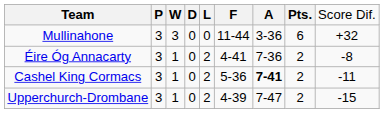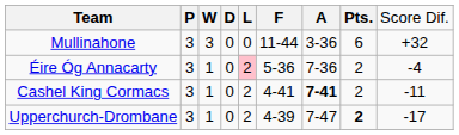Éire Óg Annacarty | column 5: no background -> pink background
Éire Óg Annacarty | column 6: 4-41 -> 5-36
Éire Óg Annacarty | column 9: -8 -> -4
Cashel King Cormacs | column 6: 5-36 -> 4-41
Upperchurch-Drombane | column 8: normal -> bold
Upperchurch-Drombane | column 9: -15 -> -17
